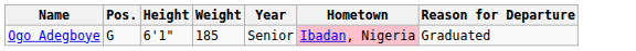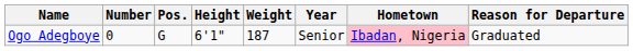+ column: Number | 0
Ogo Adegboye | Weight: 185 -> 187
